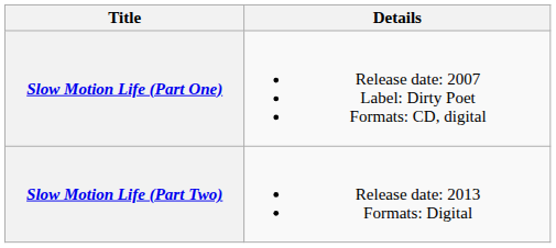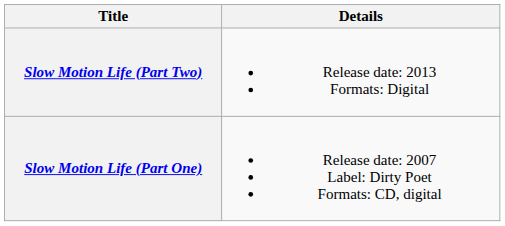rows swapped: Slow Motion Life (Part One) <-> Slow Motion Life (Part Two)
